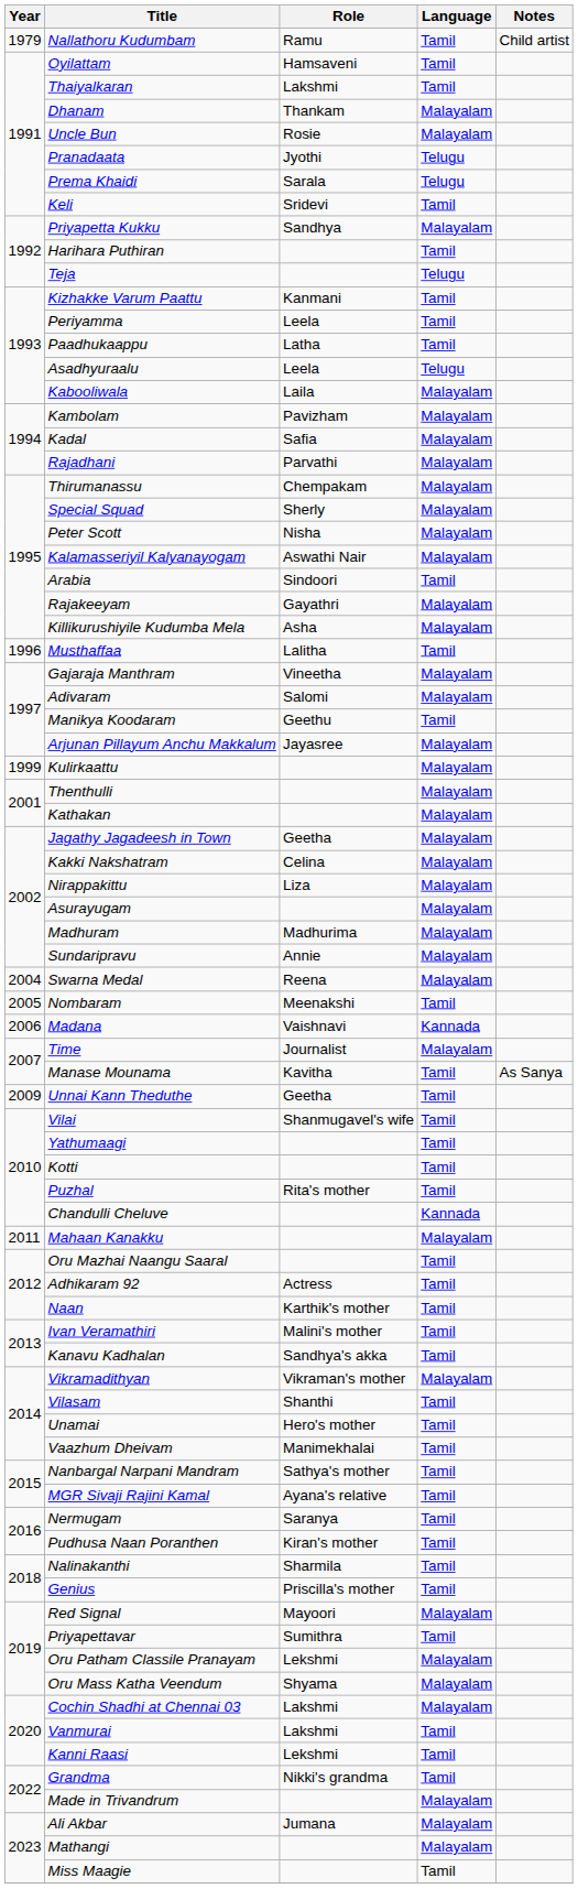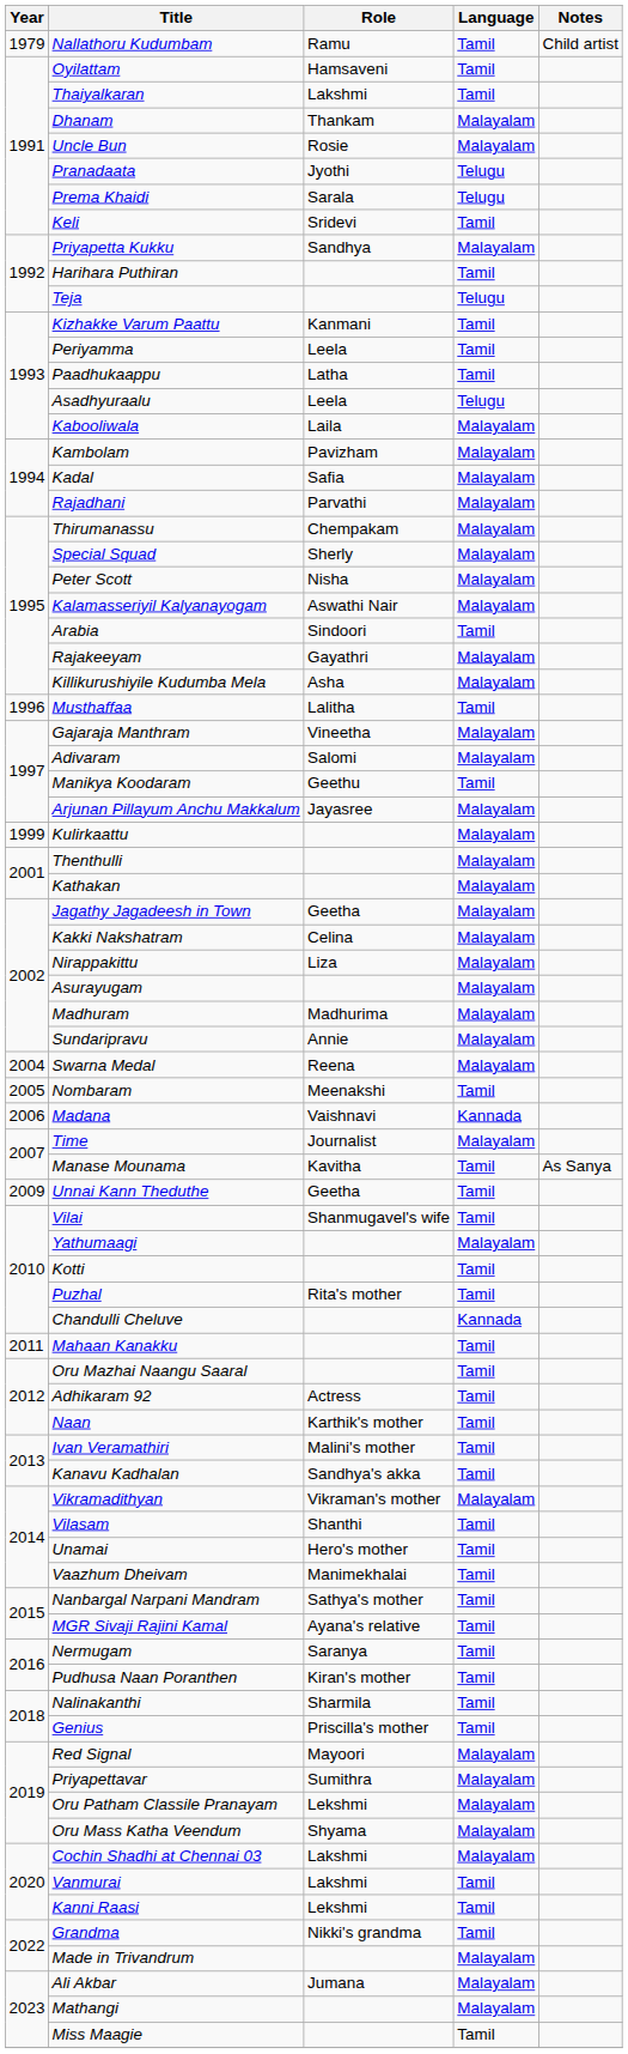Yathumaagi | Language: Tamil -> Malayalam
Mahaan Kanakku | Language: Malayalam -> Tamil
Priyapettavar | Language: Tamil -> Malayalam
